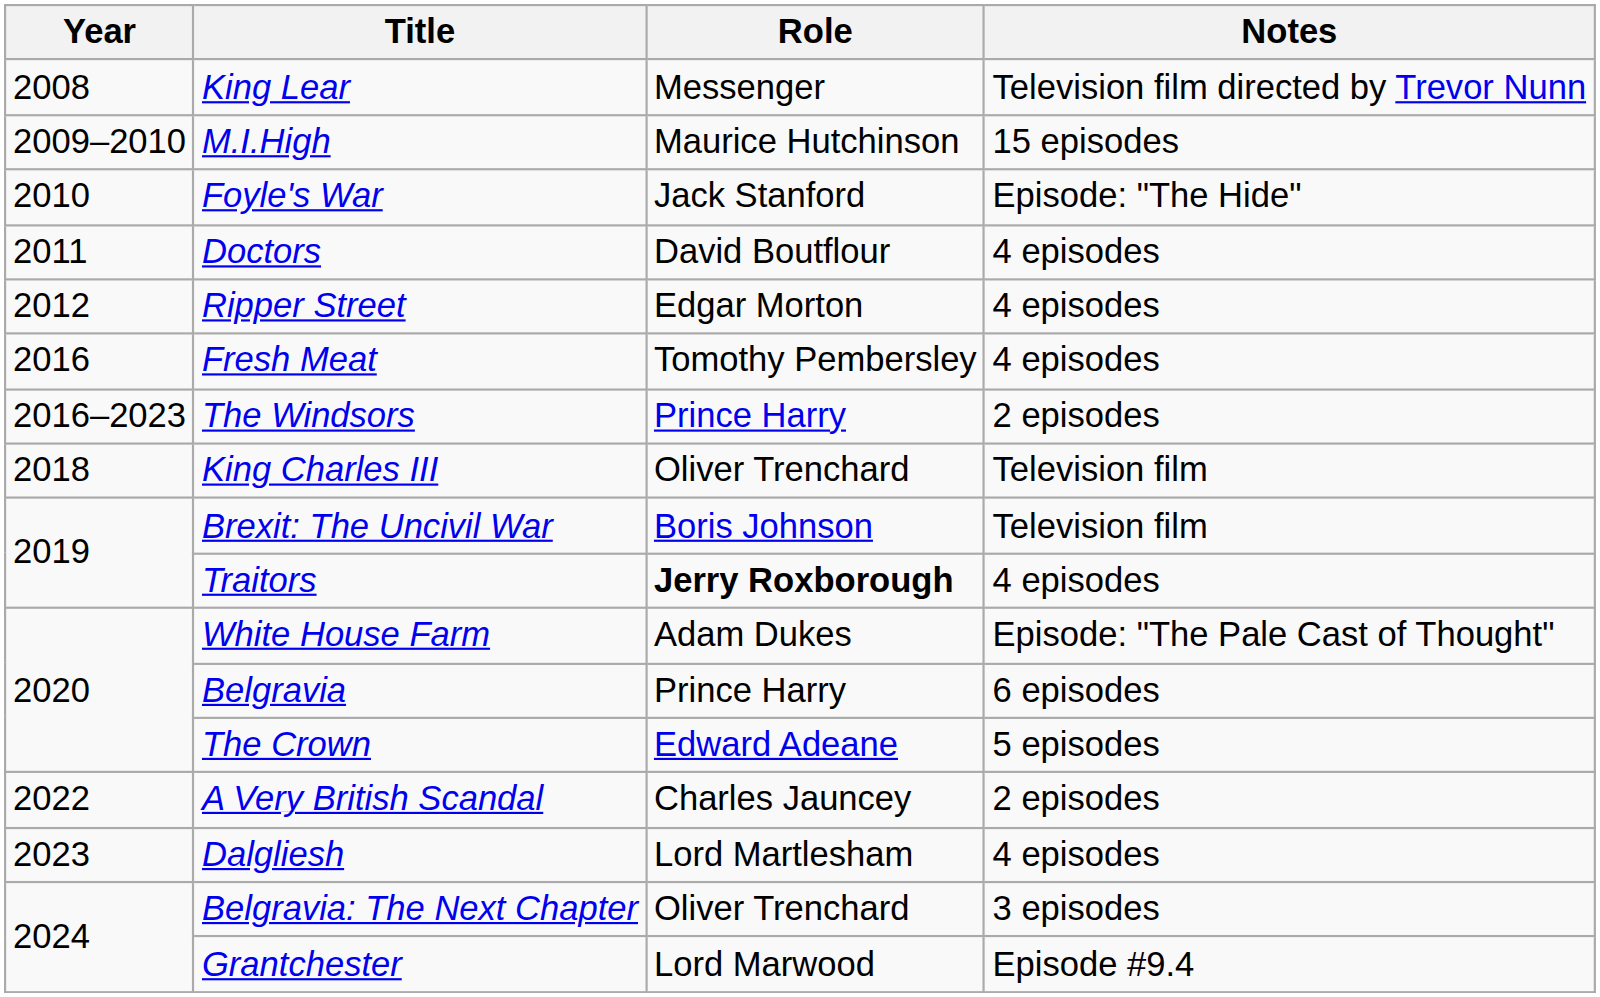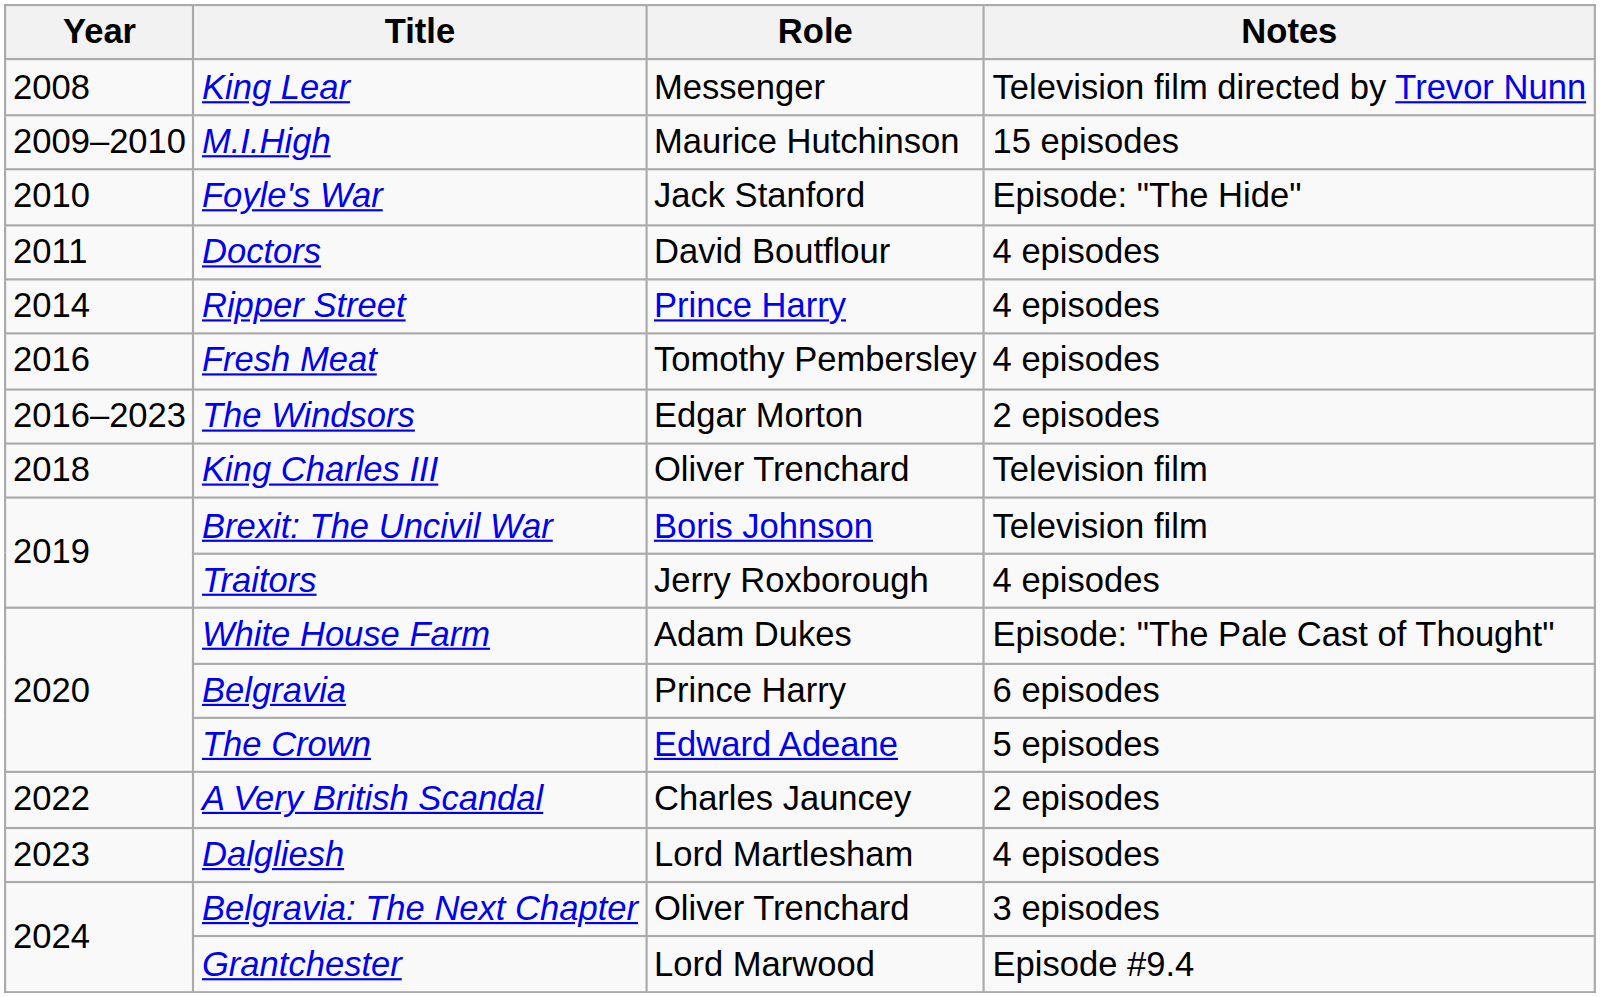Ripper Street | Year: 2012 -> 2014
Ripper Street | Role: Edgar Morton -> Prince Harry
The Windsors | Role: Prince Harry -> Edgar Morton
Traitors | Role: bold -> normal
